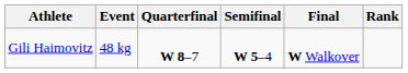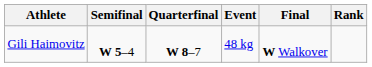columns swapped: Event <-> Semifinal
